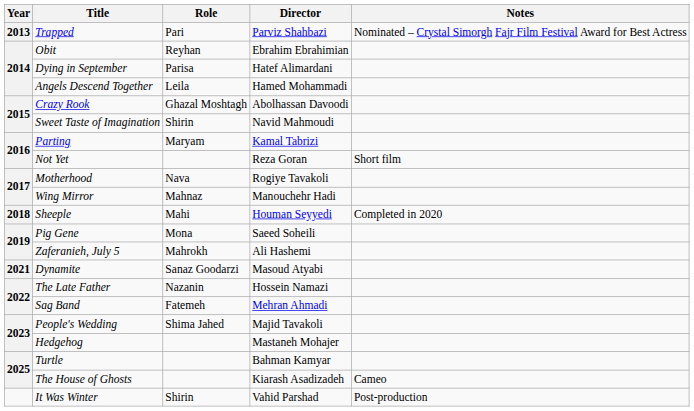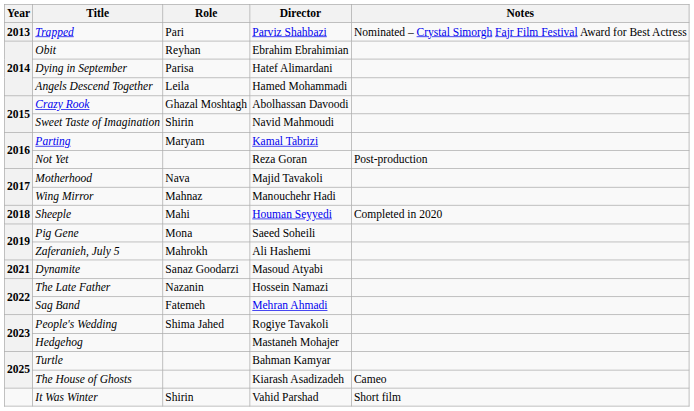Not Yet | Notes: Short film -> Post-production
Motherhood | Director: Rogiye Tavakoli -> Majid Tavakoli
People's Wedding | Director: Majid Tavakoli -> Rogiye Tavakoli
It Was Winter | Notes: Post-production -> Short film
